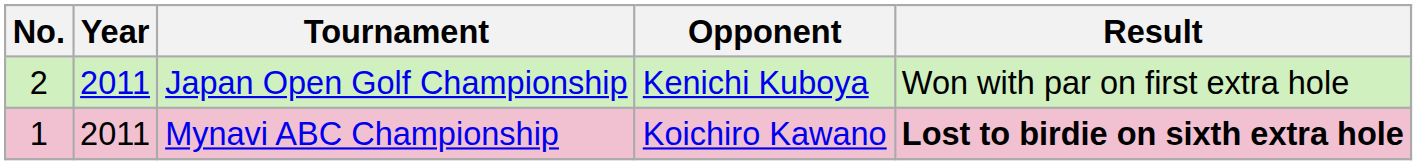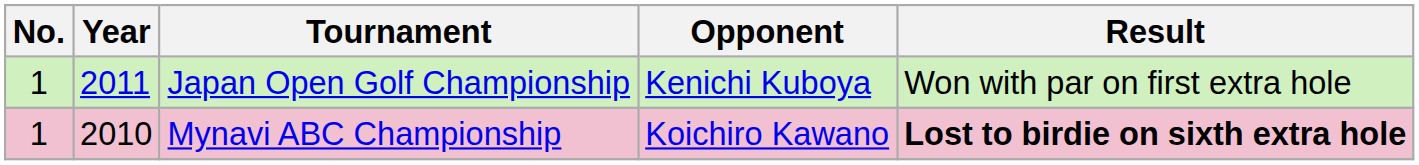Japan Open Golf Championship | No.: 2 -> 1
Mynavi ABC Championship | Year: 2011 -> 2010
